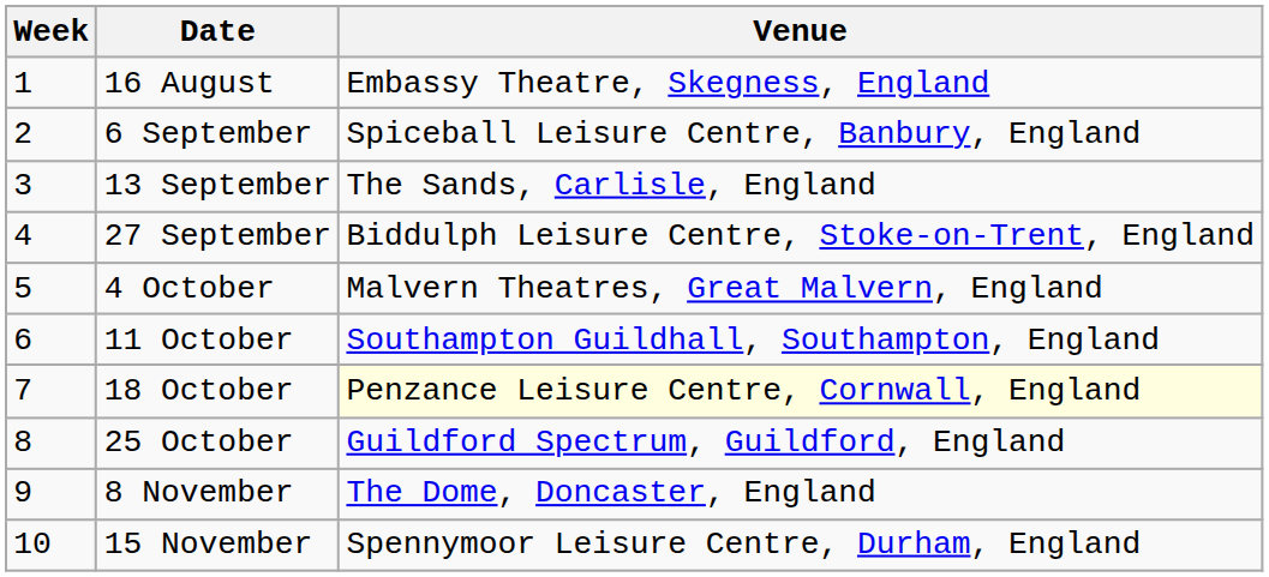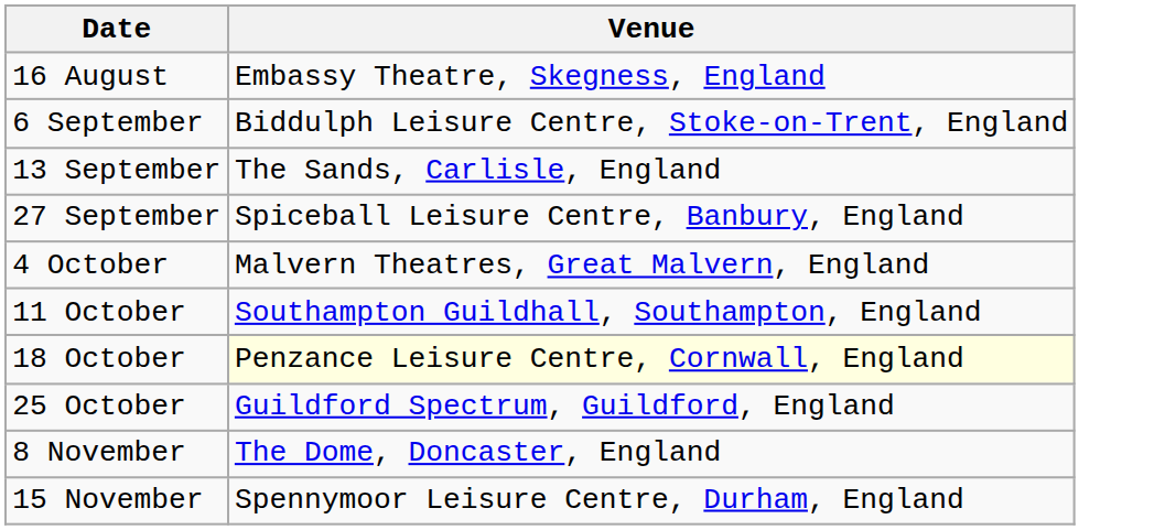- column: Week | 1 | 2 | 3 | 4 | 5 | 6 | 7 | 8 | 9 | 10
6 September | Venue: Spiceball Leisure Centre, Banbury, England -> Biddulph Leisure Centre, Stoke-on-Trent, England
27 September | Venue: Biddulph Leisure Centre, Stoke-on-Trent, England -> Spiceball Leisure Centre, Banbury, England
